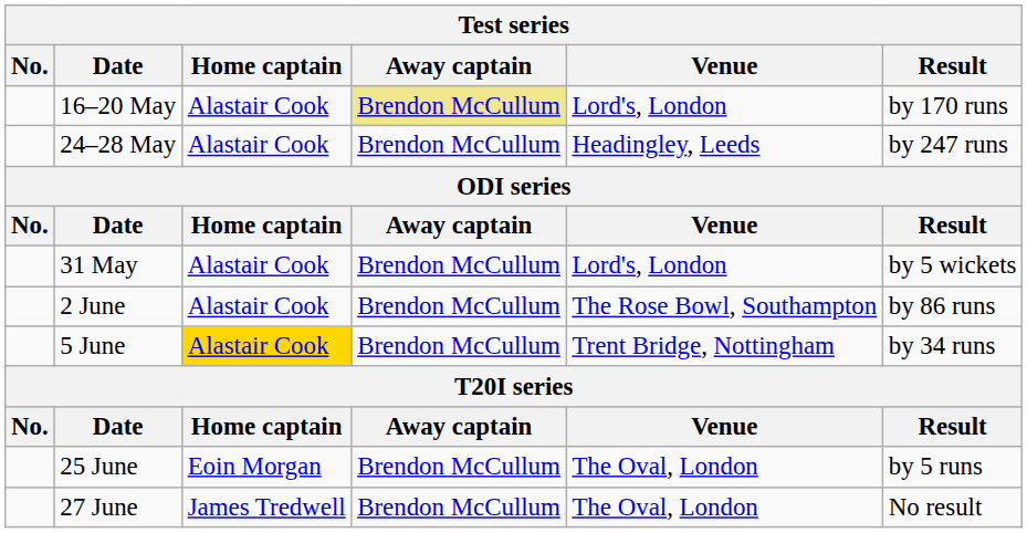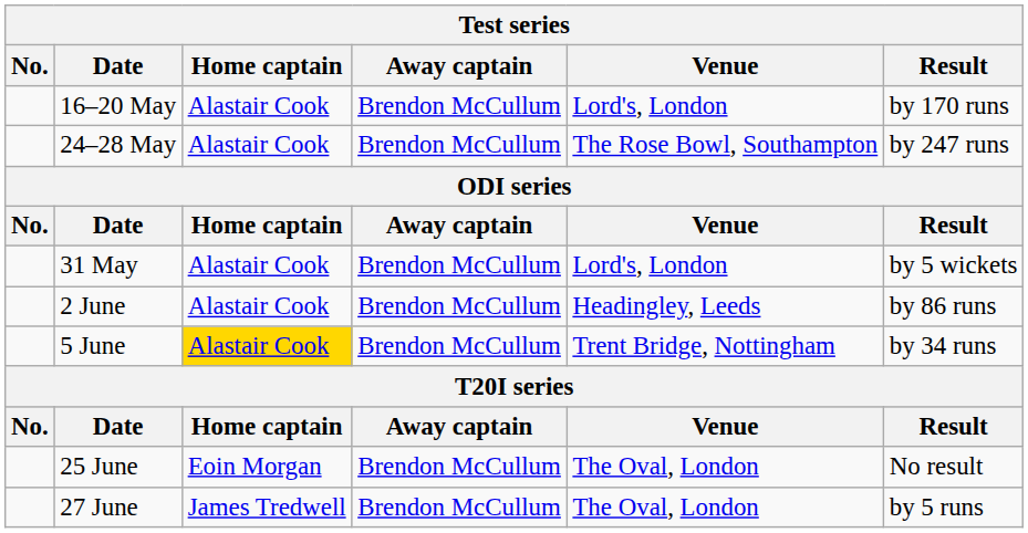16–20 May | Away captain: khaki background -> no background
24–28 May | Venue: Headingley, Leeds -> The Rose Bowl, Southampton
2 June | Venue: The Rose Bowl, Southampton -> Headingley, Leeds
25 June | Result: by 5 runs -> No result
27 June | Result: No result -> by 5 runs
